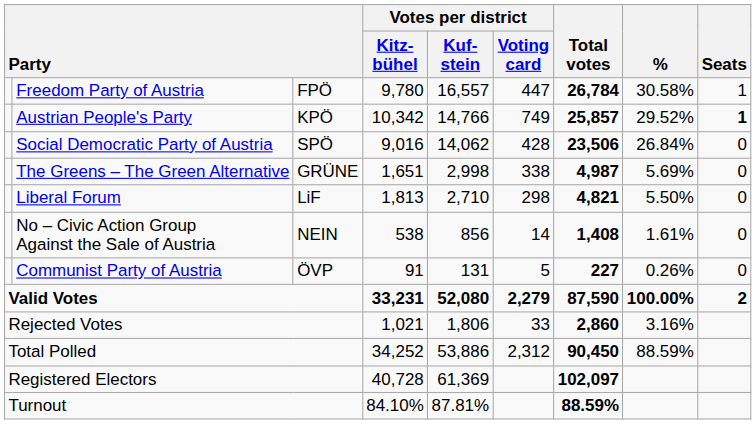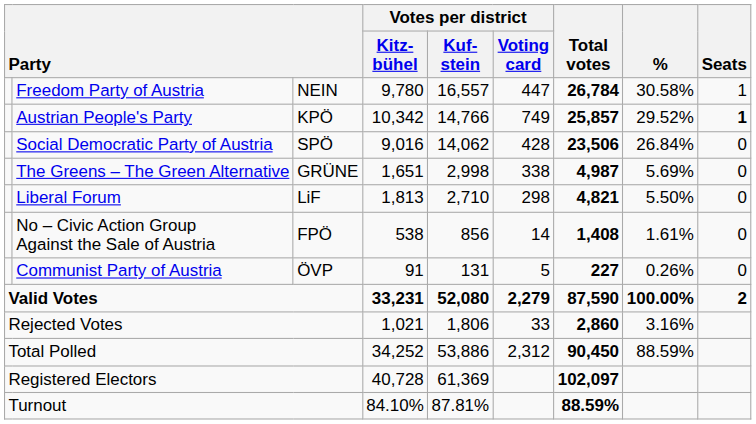Freedom Party of Austria | column 3: FPÖ -> NEIN
No – Civic Action Group Against the Sale of Austria | column 3: NEIN -> FPÖ
